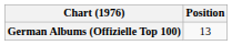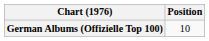German Albums (Offizielle Top 100) | Position: 13 -> 10
